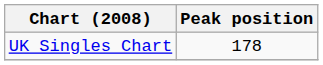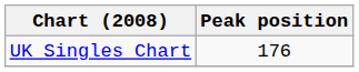UK Singles Chart | Peak position: 178 -> 176
